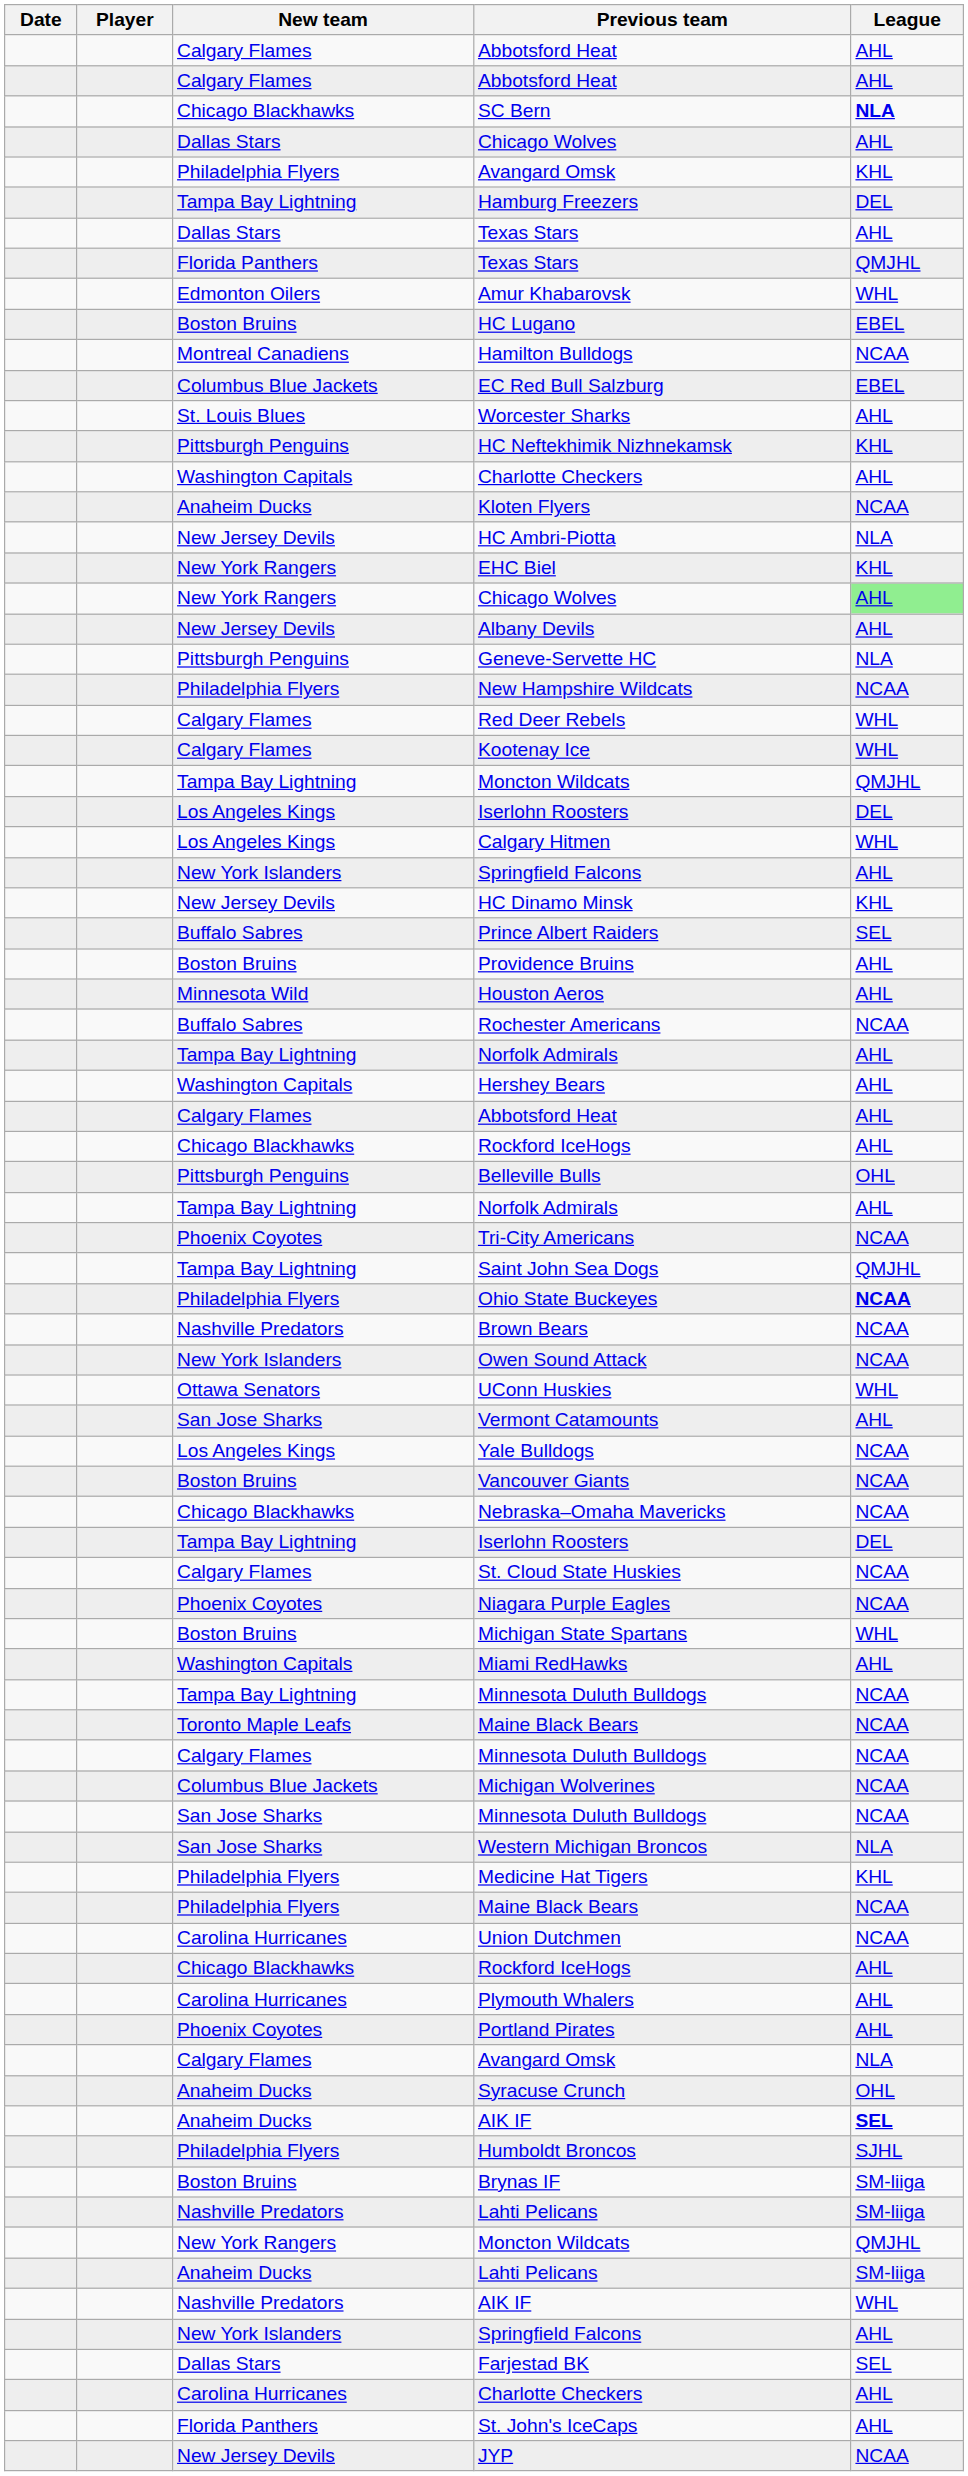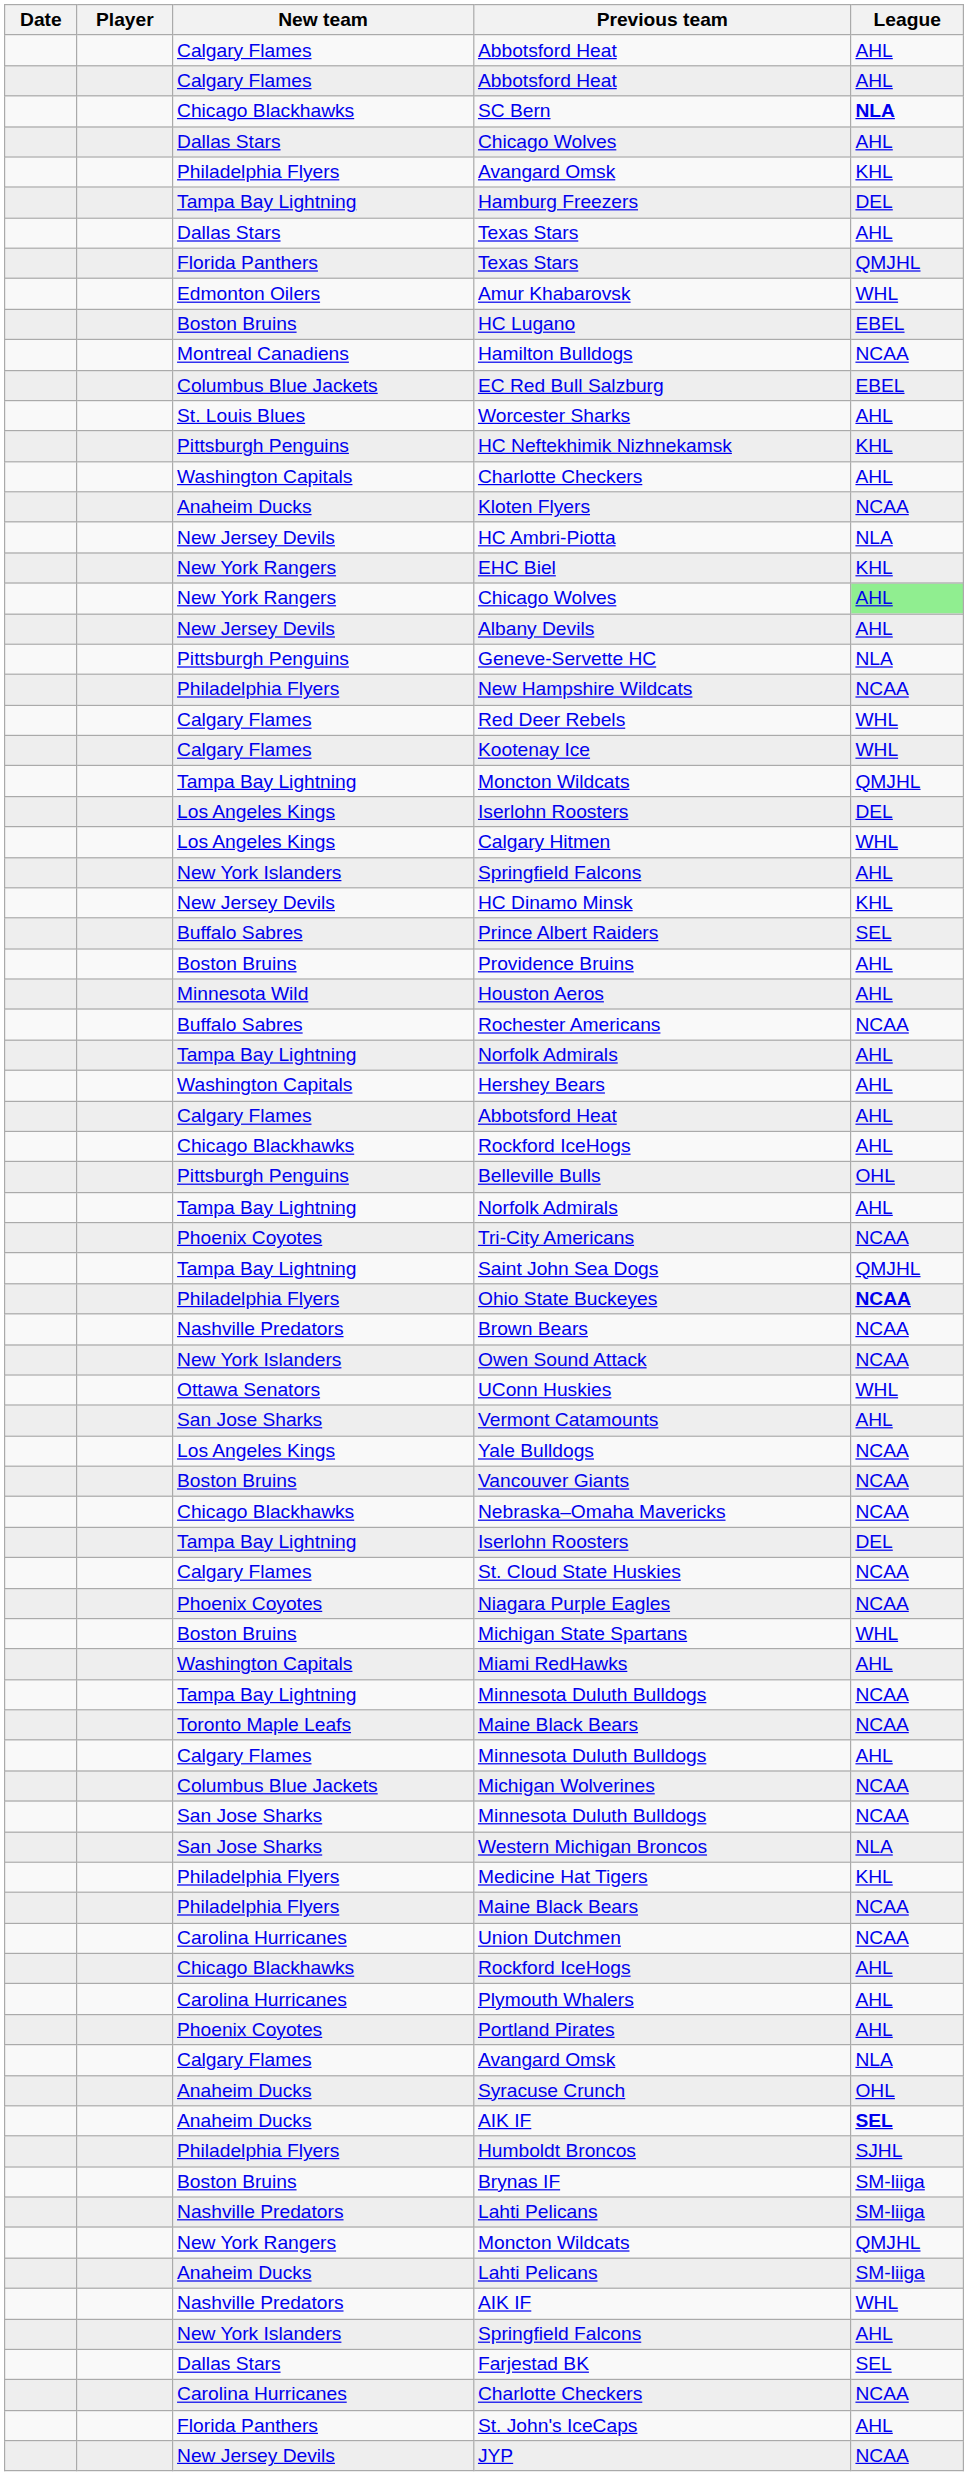Calgary Flames / Minnesota Duluth Bulldogs | League: NCAA -> AHL
Carolina Hurricanes / Charlotte Checkers | League: AHL -> NCAA
